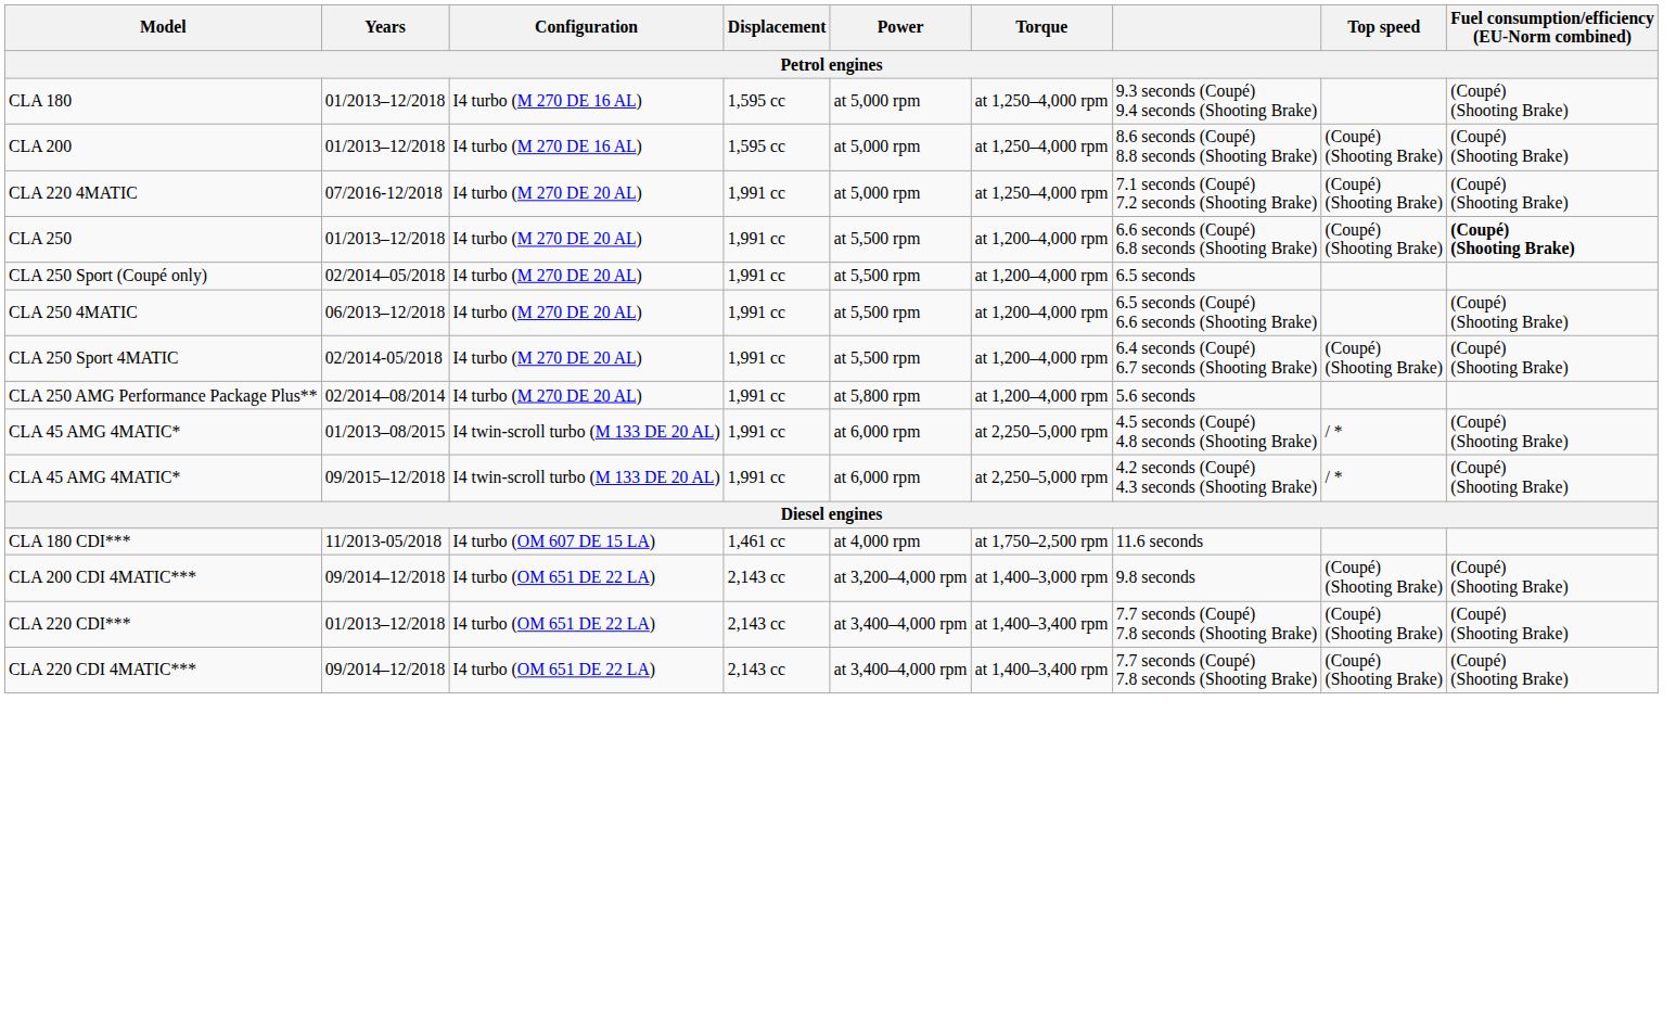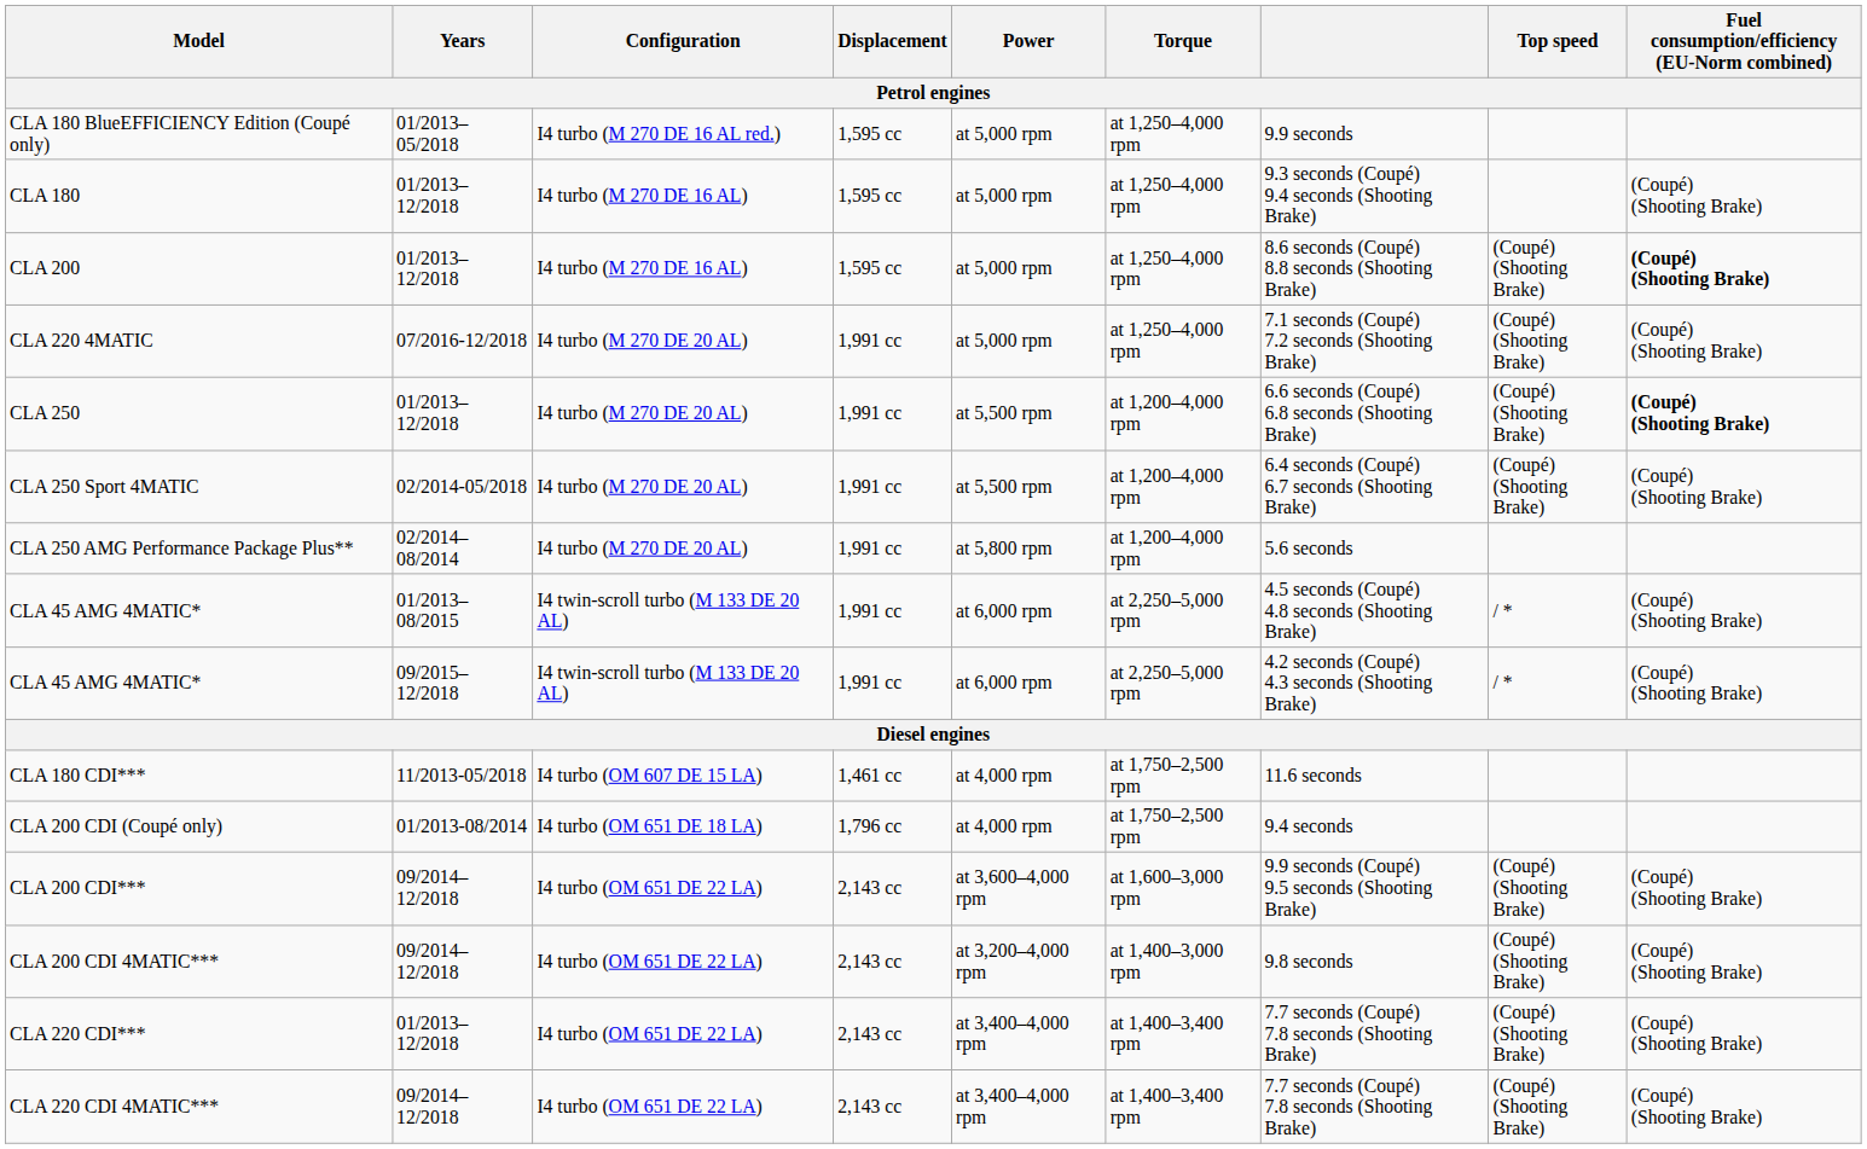+ row: CLA 180 BlueEFFICIENCY Edition (Coupé only) | 01/2013–05/2018 | I4 turbo (M 270 DE 16 AL red.) | 1,595 cc | at 5,000 rpm | at 1,250–4,000 rpm | 9.9 seconds
CLA 200 | Fuel consumption/efficiency (EU-Norm combined): normal -> bold
- row: CLA 250 Sport (Coupé only) | 02/2014–05/2018 | I4 turbo (M 270 DE 20 AL) | 1,991 cc | at 5,500 rpm | at 1,200–4,000 rpm | 6.5 seconds
- row: CLA 250 4MATIC | 06/2013–12/2018 | I4 turbo (M 270 DE 20 AL) | 1,991 cc | at 5,500 rpm | at 1,200–4,000 rpm | 6.5 seconds (Coupé) 6.6 seconds (Shooting Brake) | (Coupé) (Shooting Brake)
+ row: CLA 200 CDI (Coupé only) | 01/2013-08/2014 | I4 turbo (OM 651 DE 18 LA) | 1,796 cc | at 4,000 rpm | at 1,750–2,500 rpm | 9.4 seconds
+ row: CLA 200 CDI*** | 09/2014–12/2018 | I4 turbo (OM 651 DE 22 LA) | 2,143 cc | at 3,600–4,000 rpm | at 1,600–3,000 rpm | 9.9 seconds (Coupé) 9.5 seconds (Shooting Brake) | (Coupé) (Shooting Brake) | (Coupé) (Shooting Brake)
